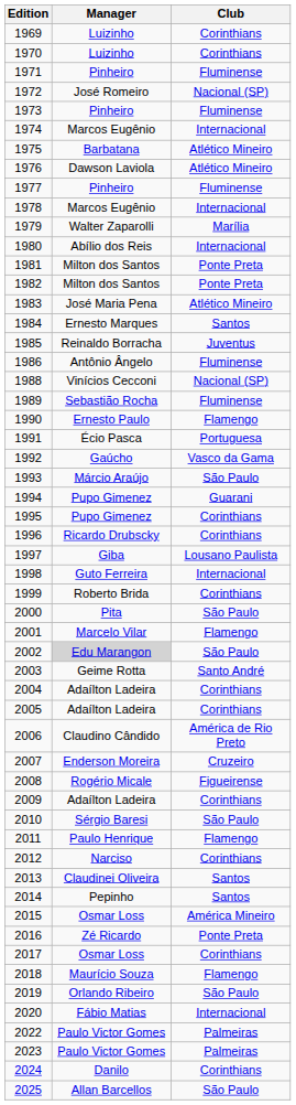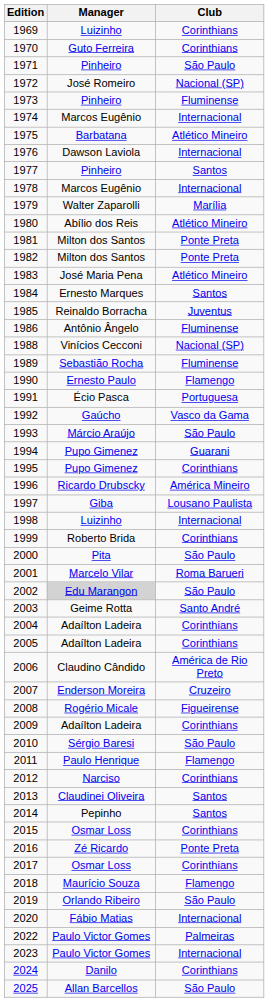1970 | Manager: Luizinho -> Guto Ferreira
1971 | Club: Fluminense -> São Paulo
1976 | Club: Atlético Mineiro -> Internacional
1977 | Club: Fluminense -> Santos
1980 | Club: Internacional -> Atlético Mineiro
1996 | Club: Corinthians -> América Mineiro
1998 | Manager: Guto Ferreira -> Luizinho
2001 | Club: Flamengo -> Roma Barueri
2015 | Club: América Mineiro -> Corinthians
2023 | Club: Palmeiras -> Internacional
